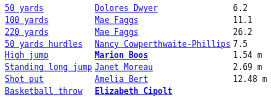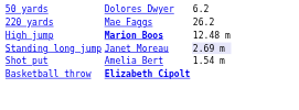- row: 100 yards | Mae Faggs | 11.1
- row: 50 yards hurdles | Nancy Cowperthwaite-Phillips | 7.5
High jump | column 3: 1.54 m -> 12.48 m
Standing long jump | column 3: no background -> lavender background
Shot put | column 3: 12.48 m -> 1.54 m
